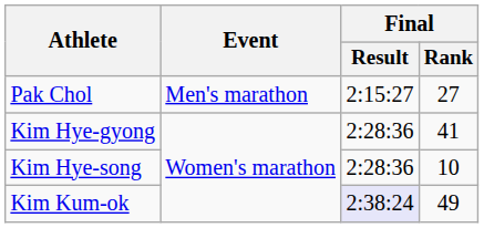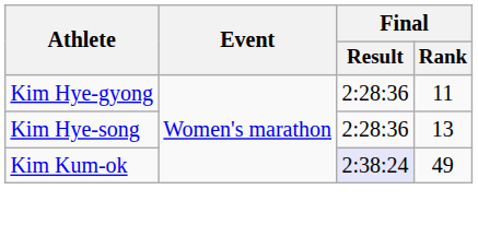- row: Pak Chol | Men's marathon | 2:15:27 | 27
Kim Hye-gyong | Final / Rank: 41 -> 11
Kim Hye-song | Final / Rank: 10 -> 13
